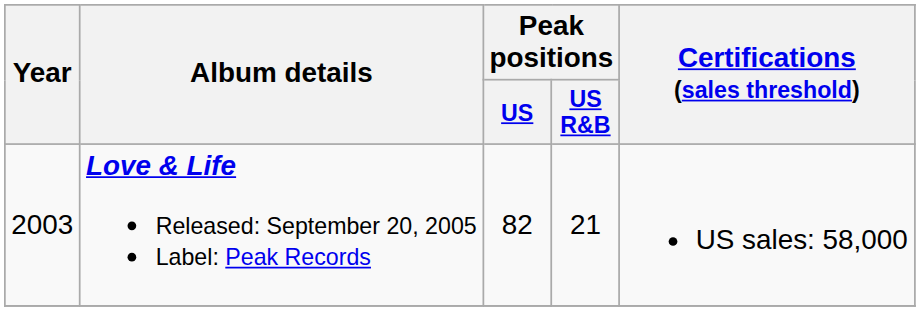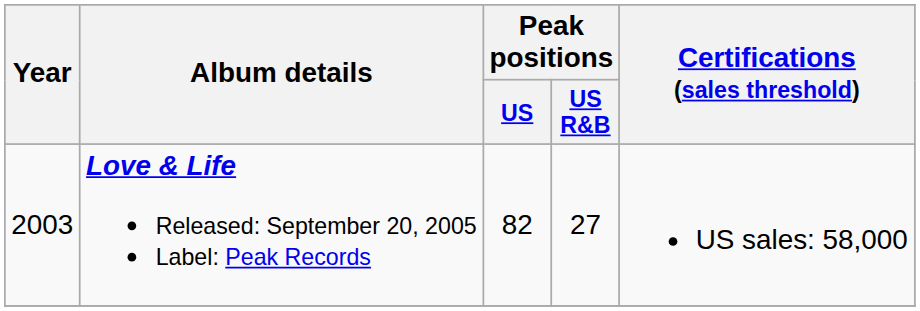Love & Life Released: September 20, 2005 Label: Peak Records | Peak positions / US R&B: 21 -> 27
